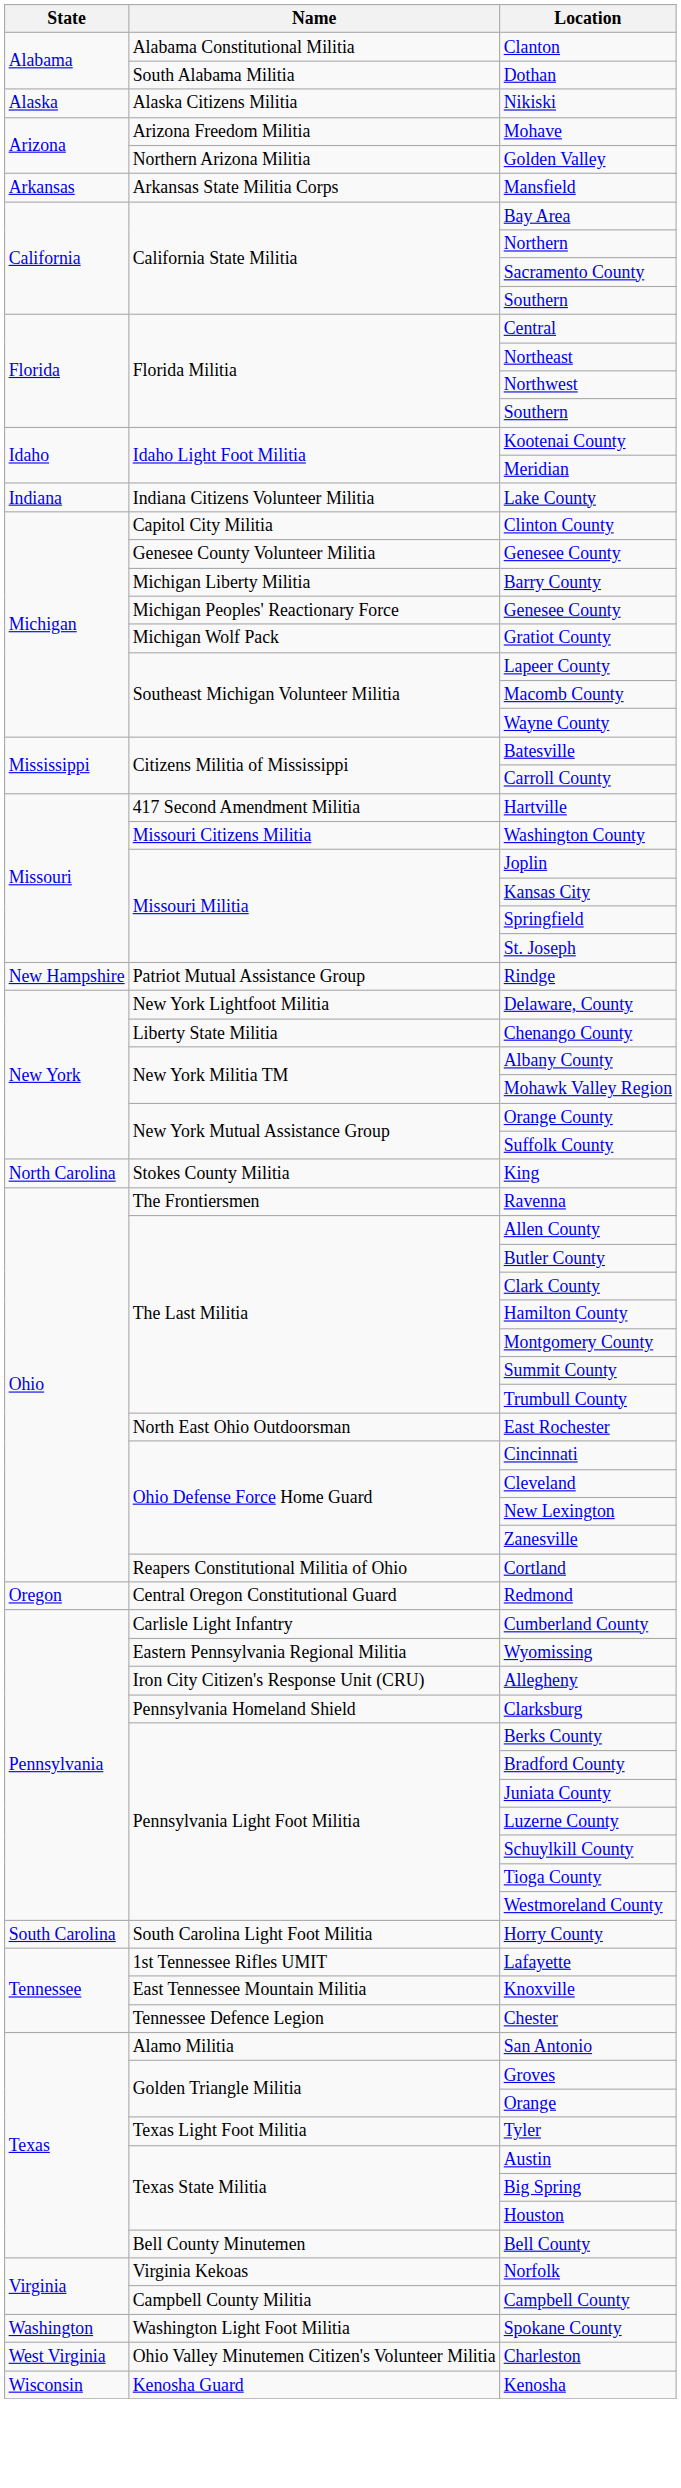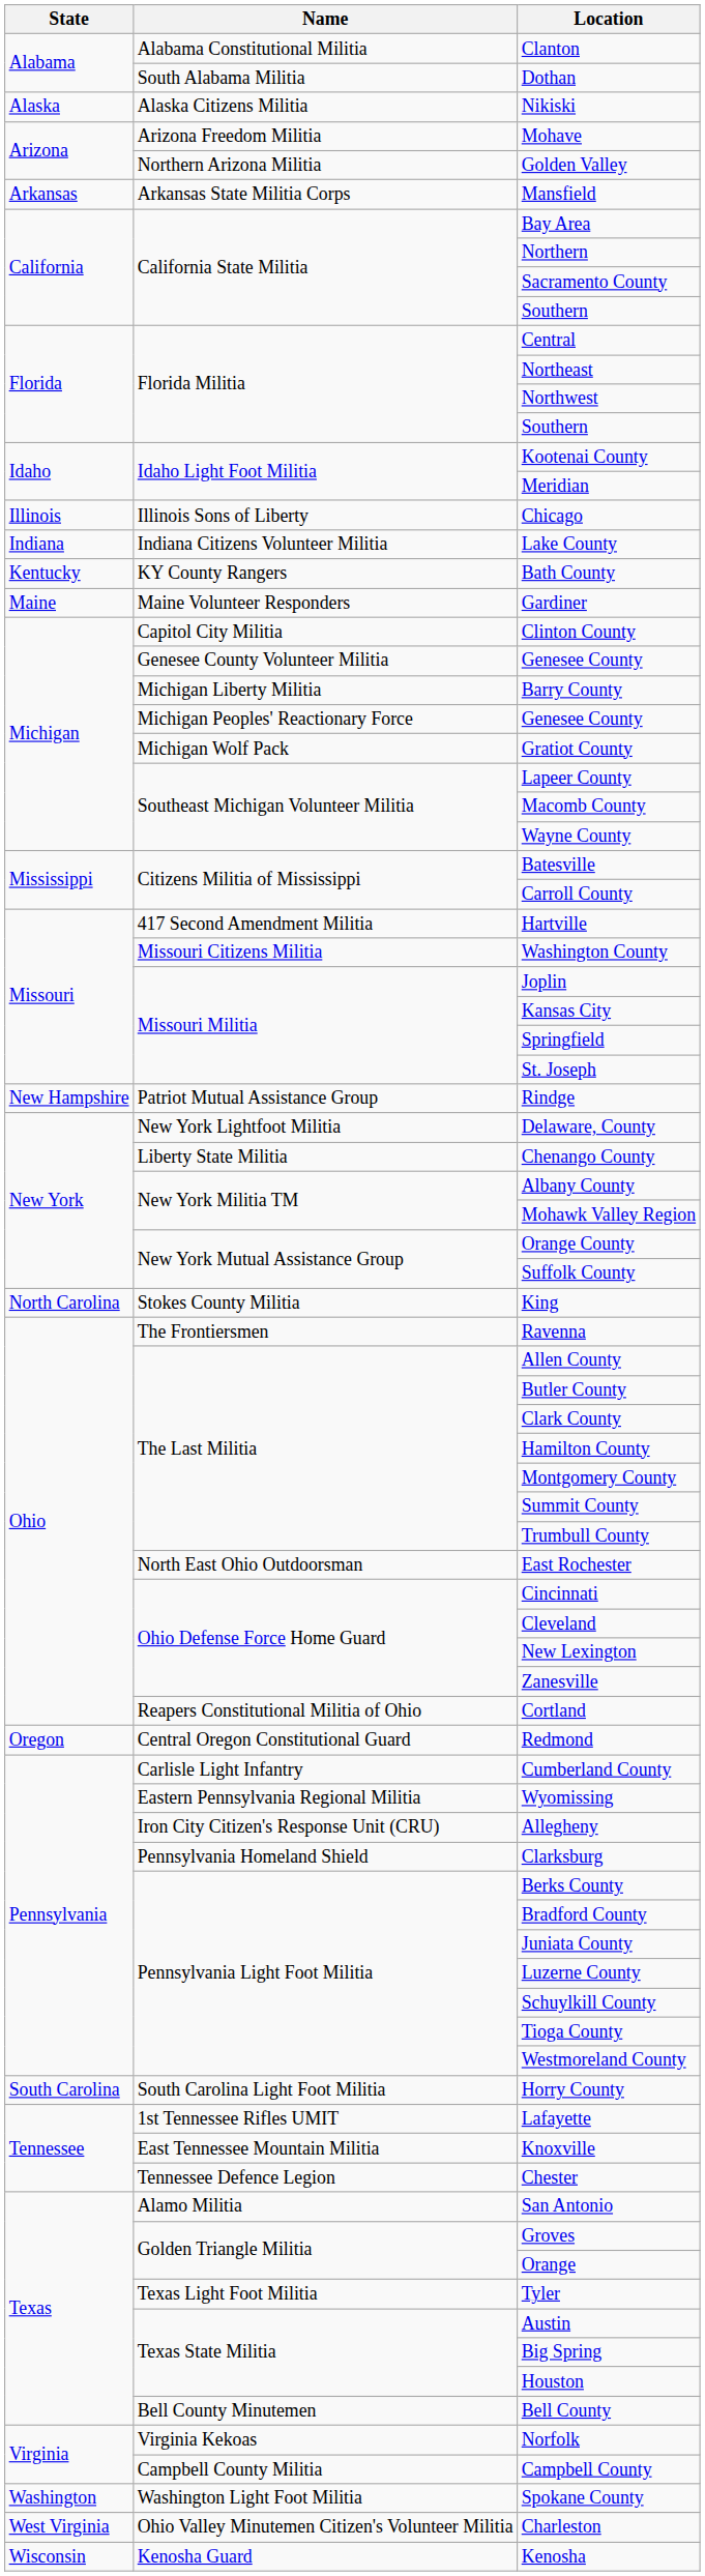+ row: Illinois | Illinois Sons of Liberty | Chicago
+ row: Kentucky | KY County Rangers | Bath County
+ row: Maine | Maine Volunteer Responders | Gardiner
